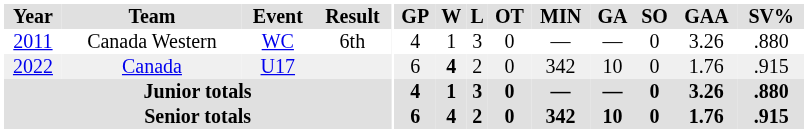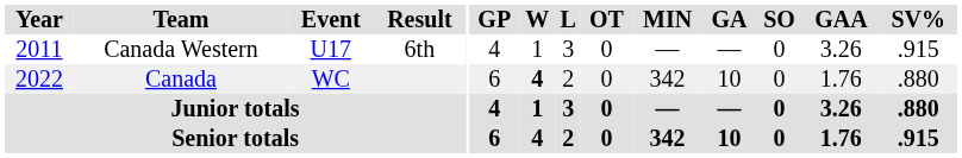Canada Western | Event: WC -> U17
Canada Western | SV%: .880 -> .915
Canada | Event: U17 -> WC
Canada | SV%: .915 -> .880
